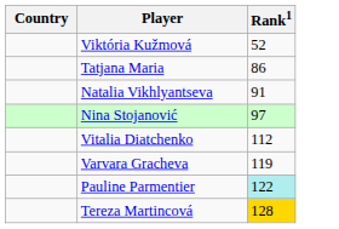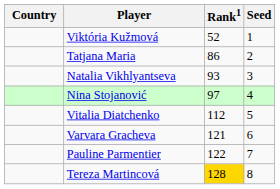+ column: Seed | 1 | 2 | 3 | 4 | 5 | 6 | 7 | 8
Natalia Vikhlyantseva | Rank1: 91 -> 93
Varvara Gracheva | Rank1: 119 -> 121
Pauline Parmentier | Rank1: paleturquoise background -> no background
